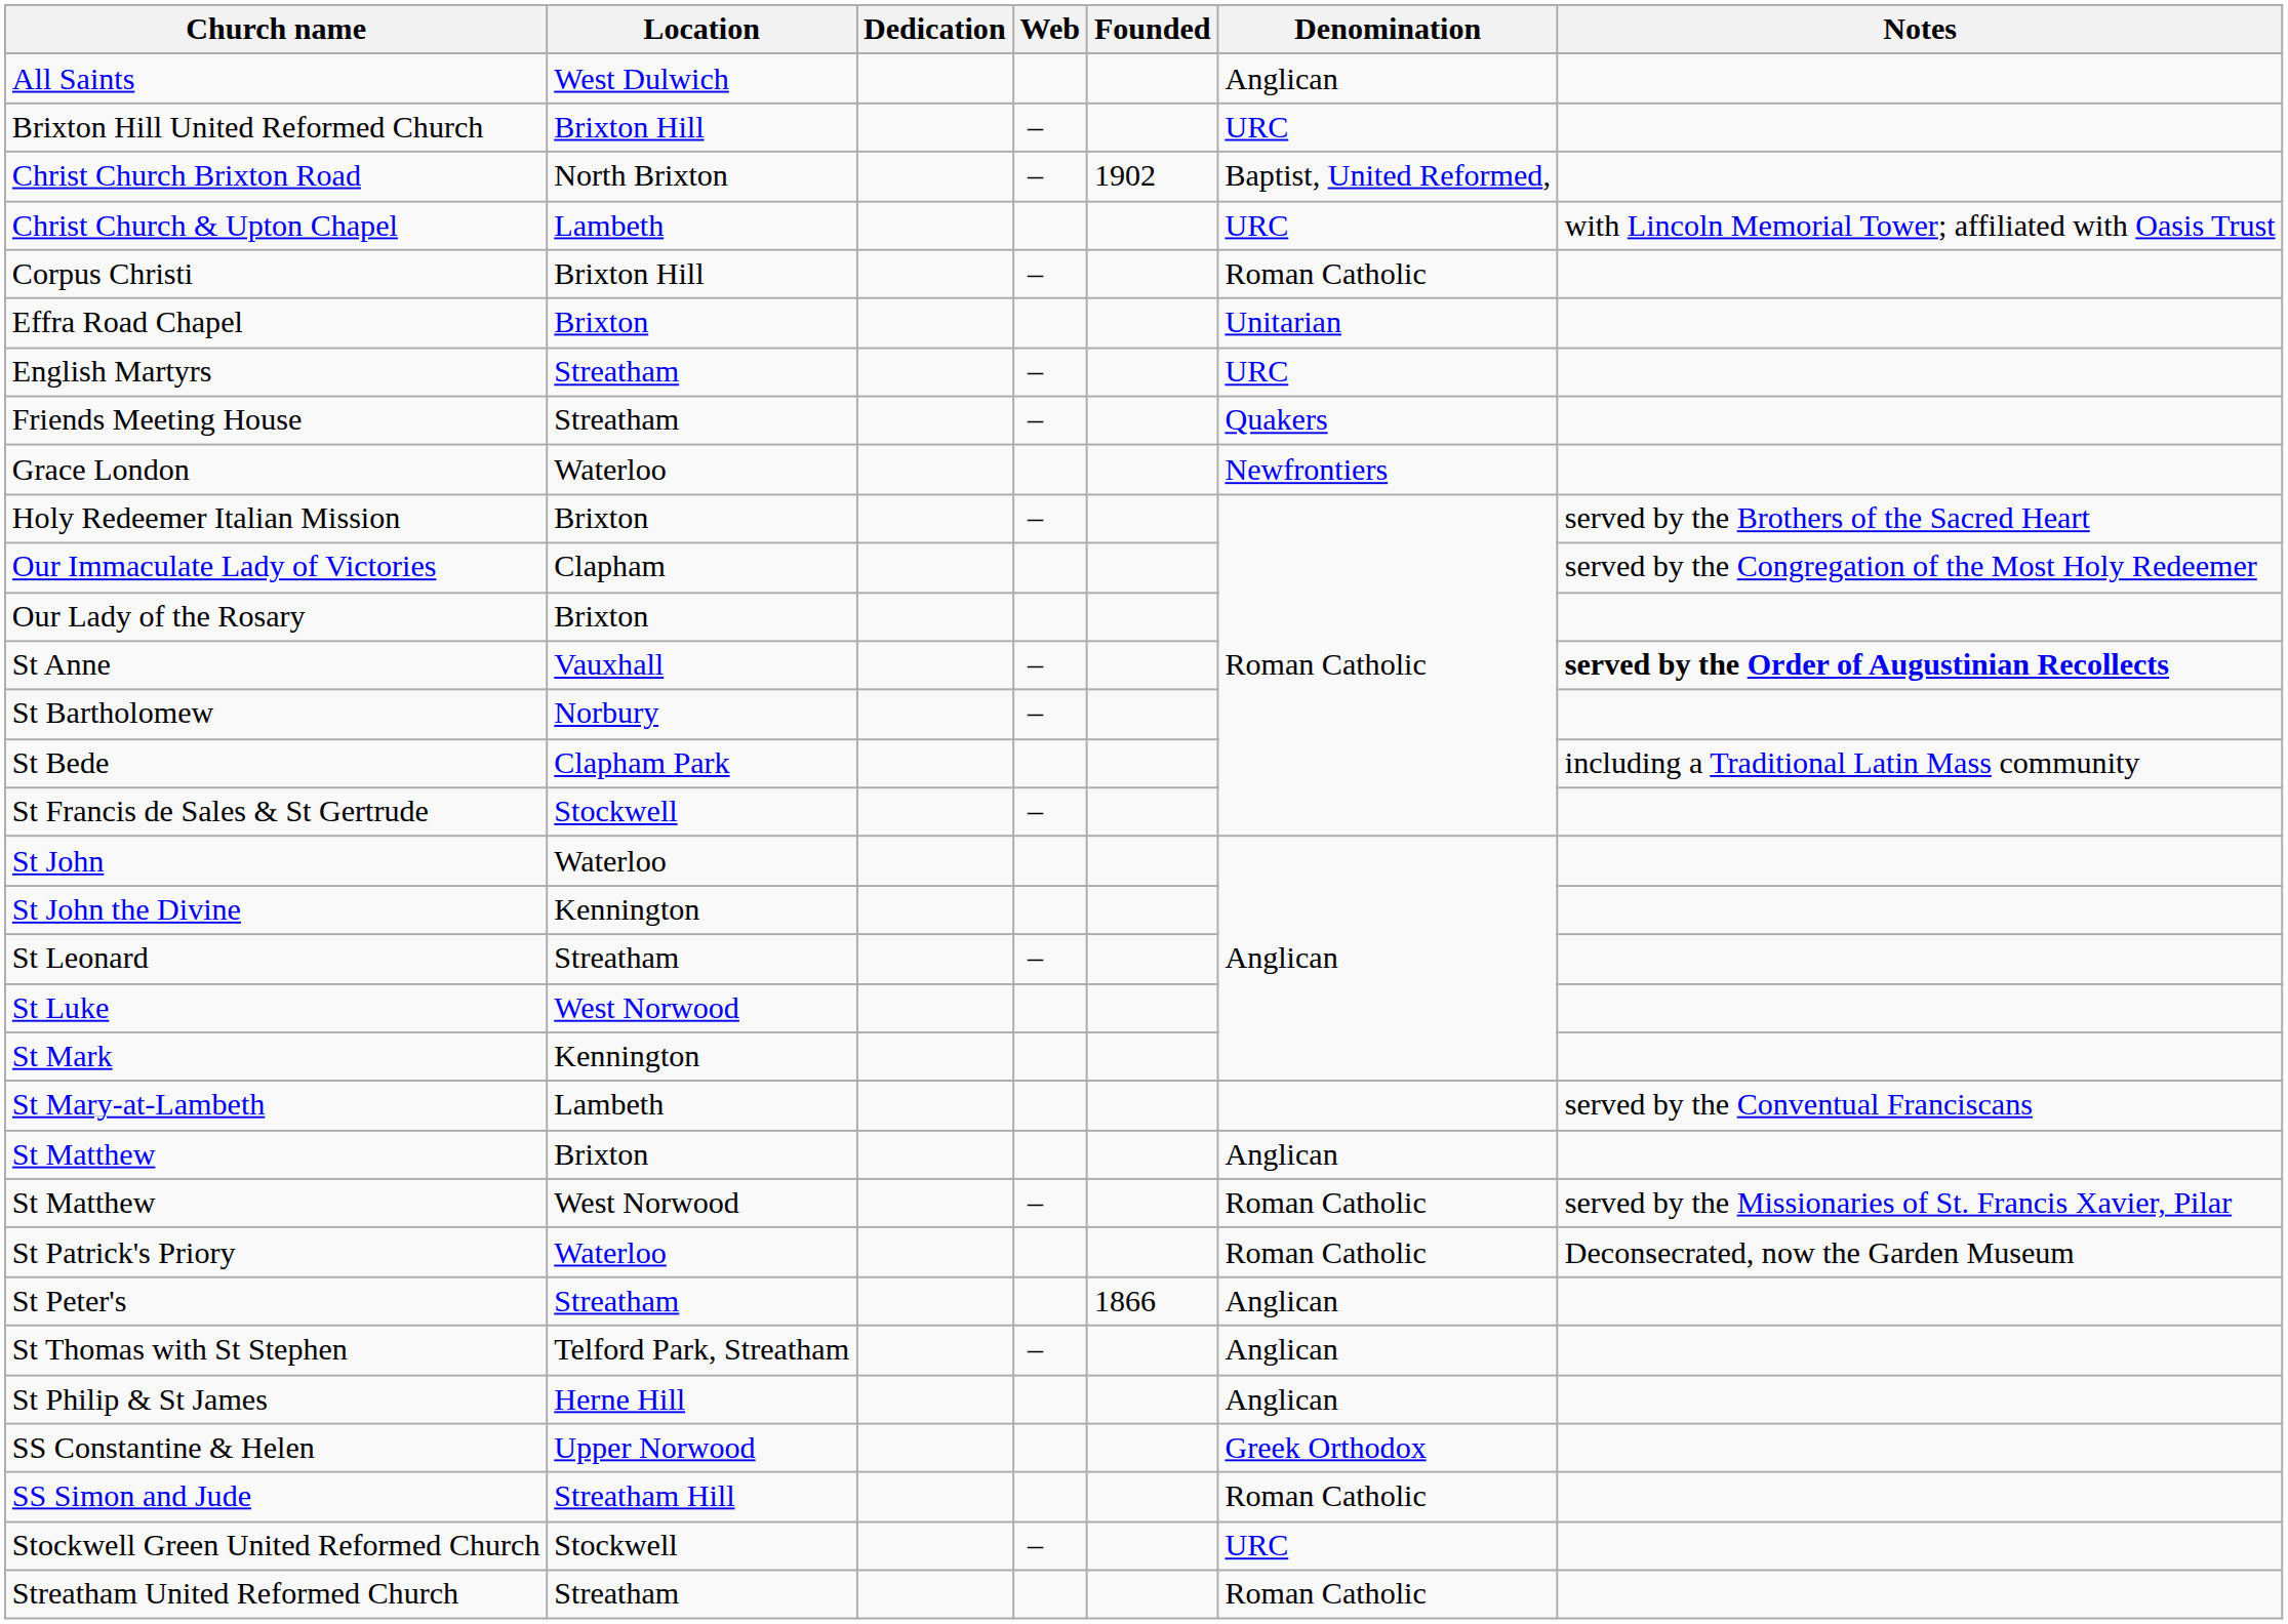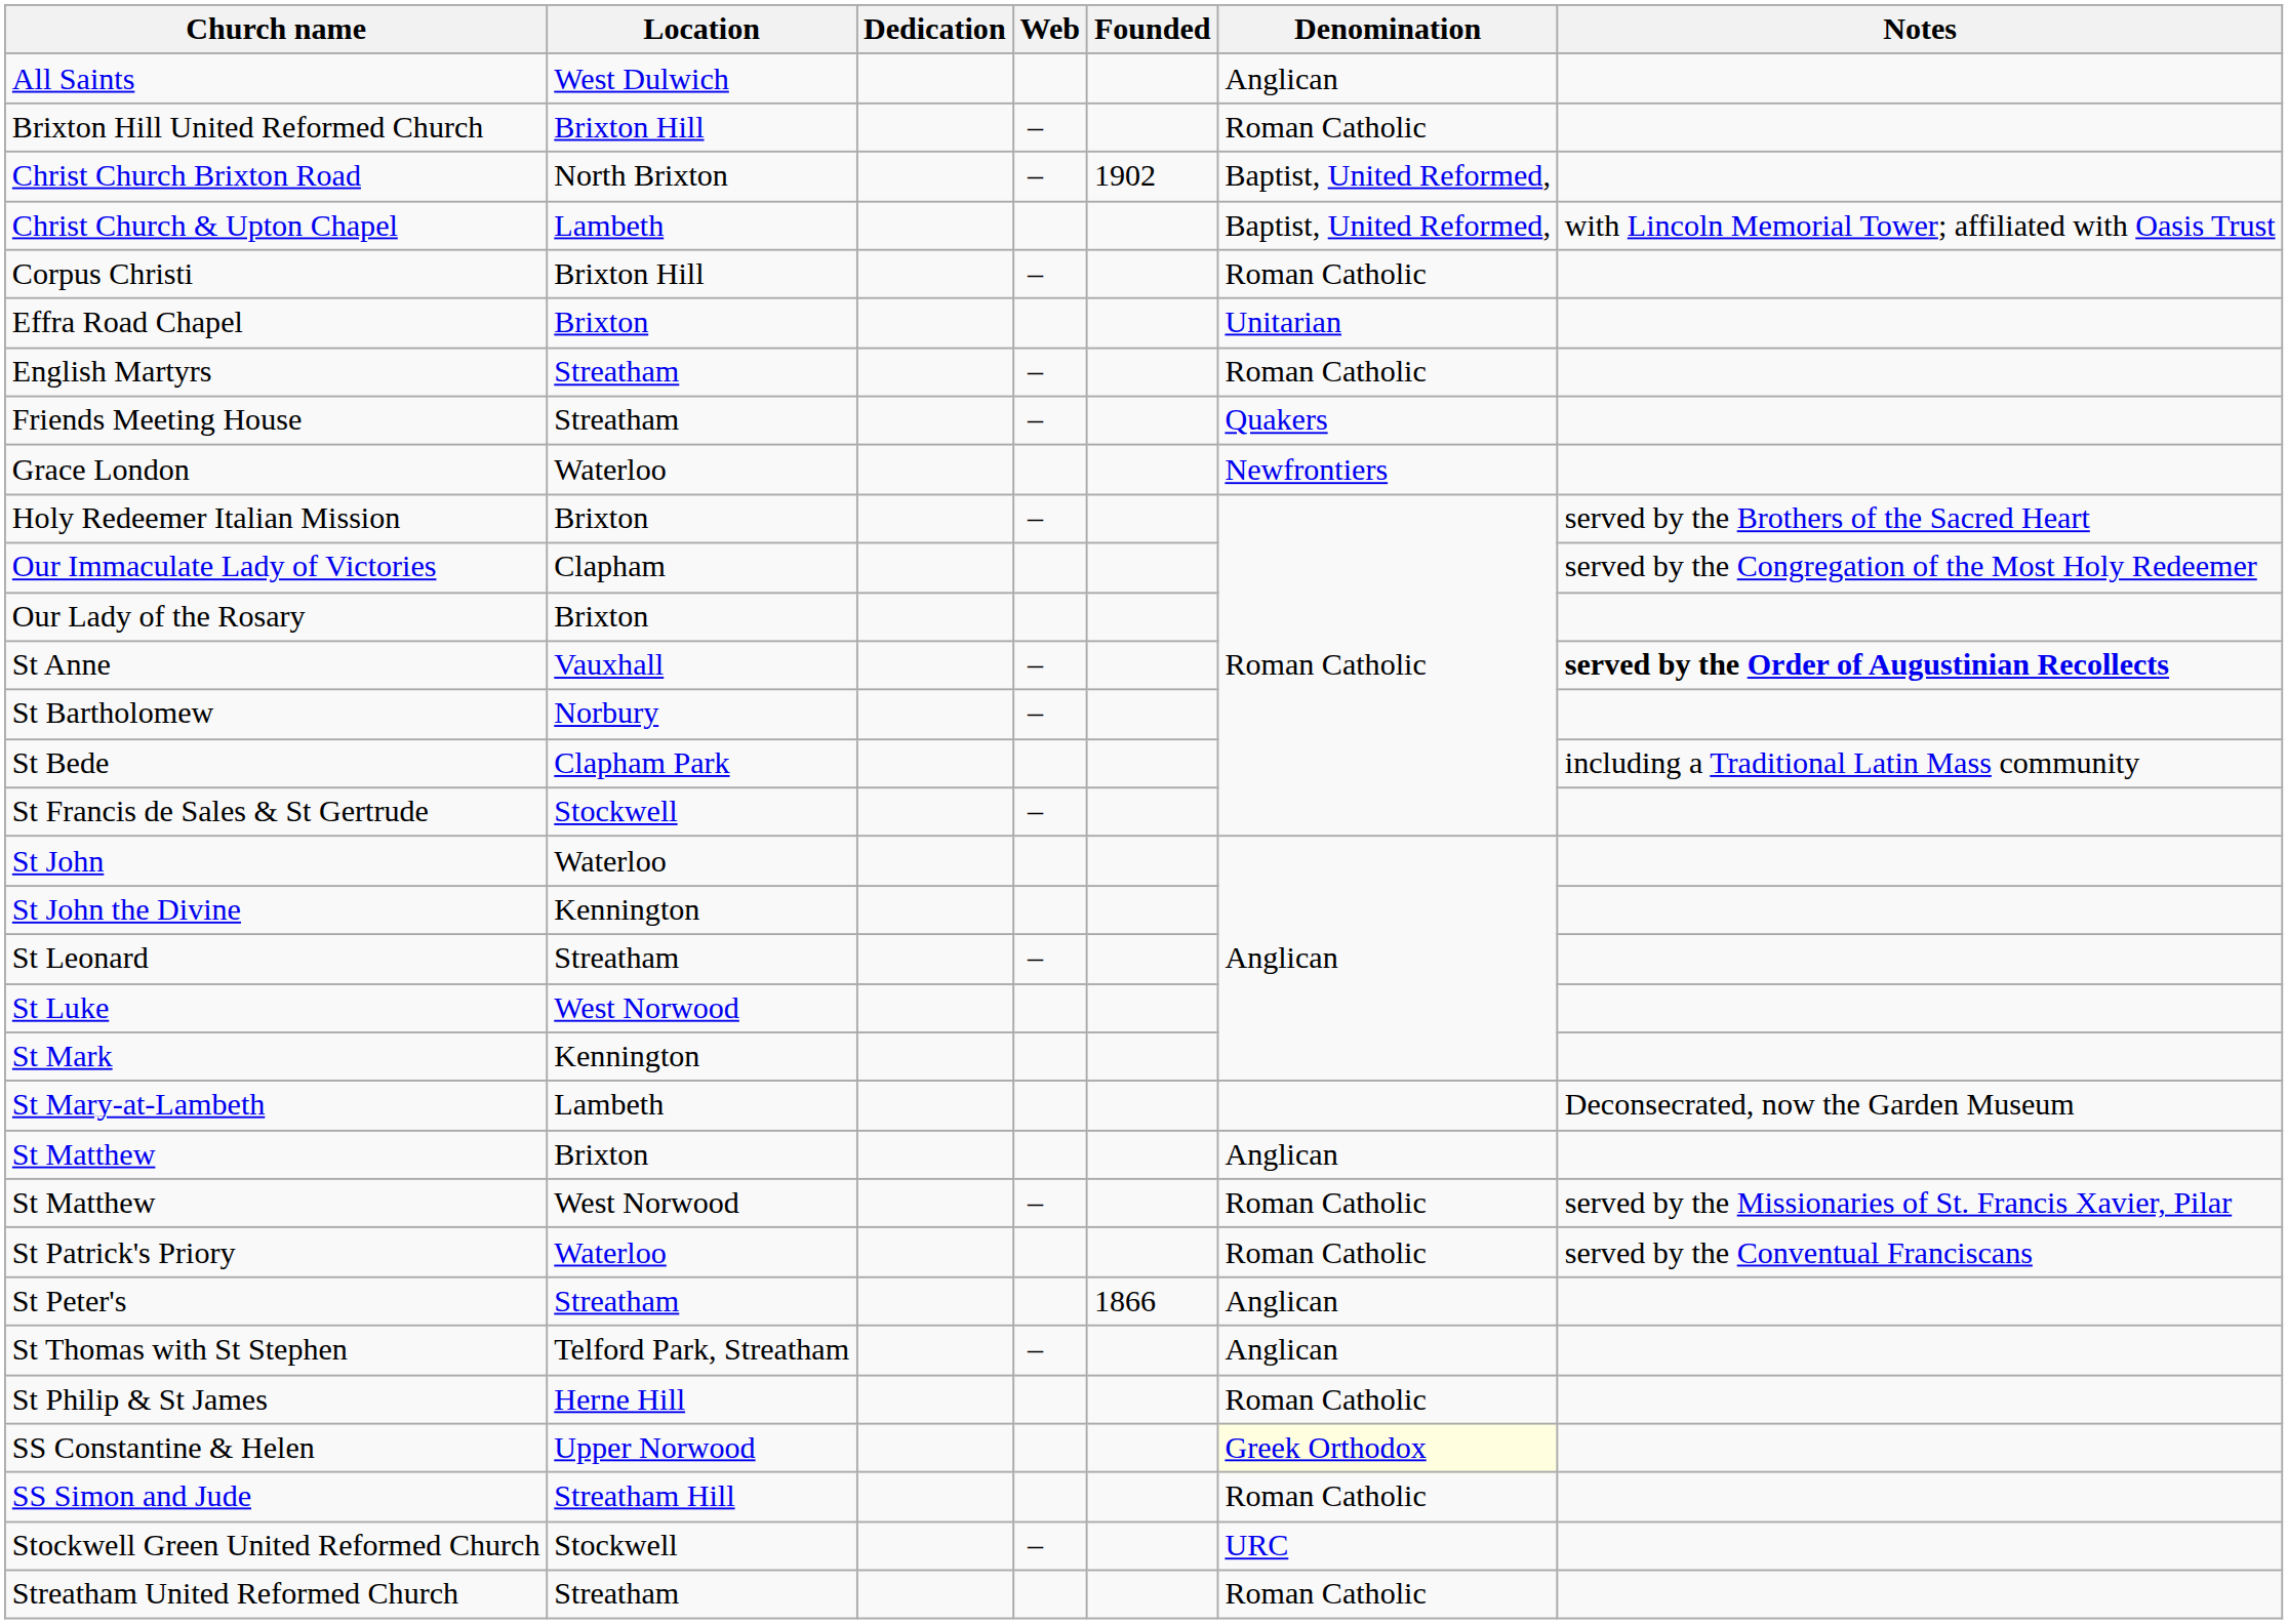Brixton Hill United Reformed Church | Denomination: URC -> Roman Catholic
Christ Church & Upton Chapel | Denomination: URC -> Baptist, United Reformed,
English Martyrs | Denomination: URC -> Roman Catholic
St Mary-at-Lambeth | Notes: served by the Conventual Franciscans -> Deconsecrated, now the Garden Museum
St Patrick's Priory | Notes: Deconsecrated, now the Garden Museum -> served by the Conventual Franciscans
St Philip & St James | Denomination: Anglican -> Roman Catholic
SS Constantine & Helen | Denomination: no background -> lightyellow background
